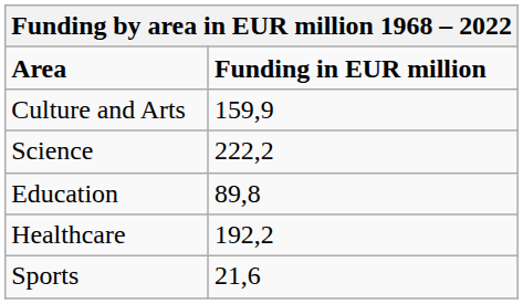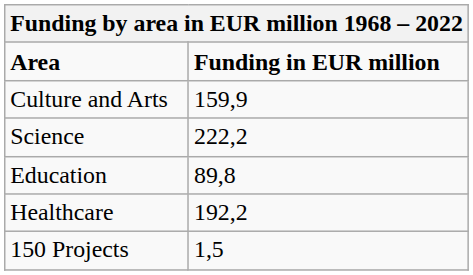- row: Sports | 21,6
+ row: 150 Projects | 1,5
